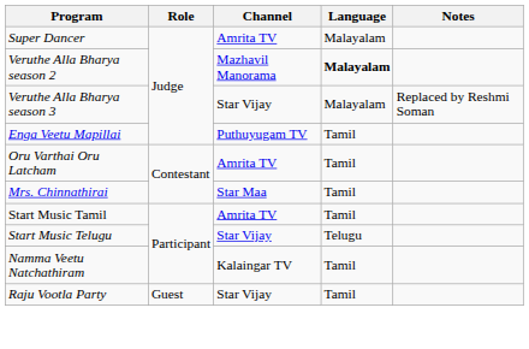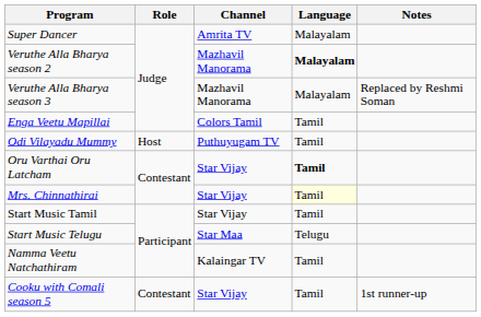Veruthe Alla Bharya season 3 | Channel: Star Vijay -> Mazhavil Manorama
Enga Veetu Mapillai | Channel: Puthuyugam TV -> Colors Tamil
+ row: Odi Vilayadu Mummy | Host | Puthuyugam TV | Tamil
Oru Varthai Oru Latcham | Channel: Amrita TV -> Star Vijay
Oru Varthai Oru Latcham | Language: normal -> bold
Mrs. Chinnathirai | Channel: Star Maa -> Star Vijay
Mrs. Chinnathirai | Language: no background -> lightyellow background
Start Music Tamil | Channel: Amrita TV -> Star Vijay
Start Music Telugu | Channel: Star Vijay -> Star Maa
- row: Raju Vootla Party | Guest | Star Vijay | Tamil
+ row: Cooku with Comali season 5 | Contestant | Star Vijay | Tamil | 1st runner-up
